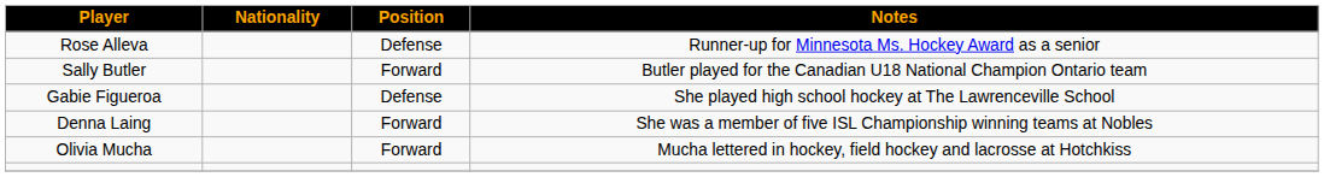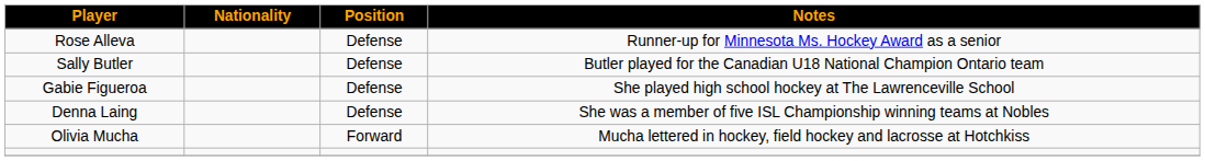Sally Butler | Position: Forward -> Defense
Denna Laing | Position: Forward -> Defense
